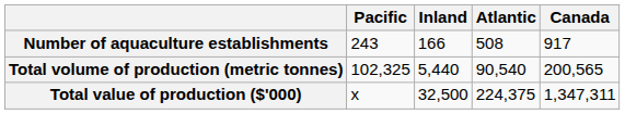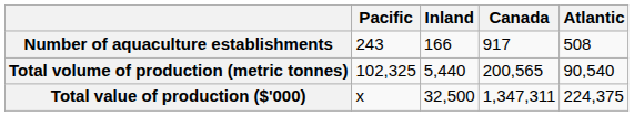columns swapped: Atlantic <-> Canada
